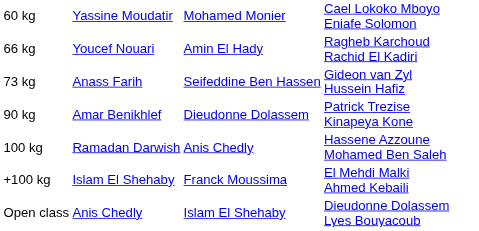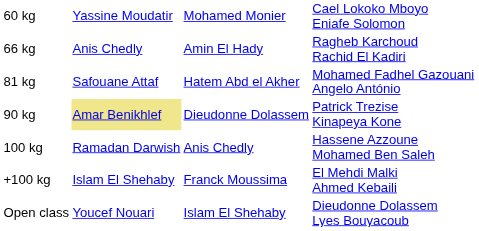66 kg | column 2: Youcef Nouari -> Anis Chedly
- row: 73 kg | Anass Farih | Seifeddine Ben Hassen | Gideon van Zyl Hussein Hafiz
+ row: 81 kg | Safouane Attaf | Hatem Abd el Akher | Mohamed Fadhel Gazouani Angelo António
90 kg | column 2: no background -> khaki background
Open class | column 2: Anis Chedly -> Youcef Nouari
